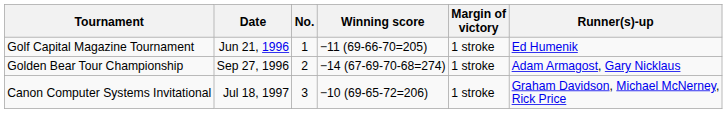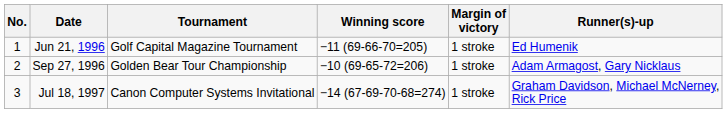columns swapped: No. <-> Tournament
Sep 27, 1996 | Winning score: −14 (67-69-70-68=274) -> −10 (69-65-72=206)
Jul 18, 1997 | Winning score: −10 (69-65-72=206) -> −14 (67-69-70-68=274)
